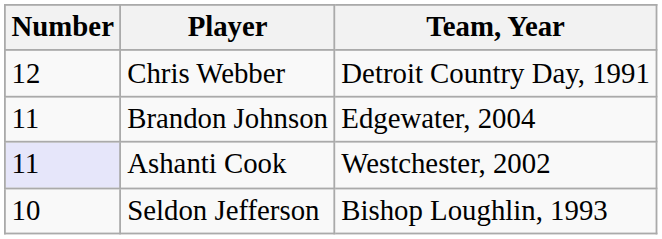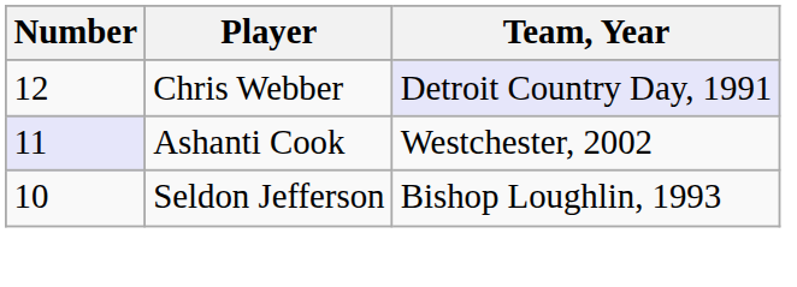Chris Webber | Team, Year: no background -> lavender background
- row: 11 | Brandon Johnson | Edgewater, 2004
